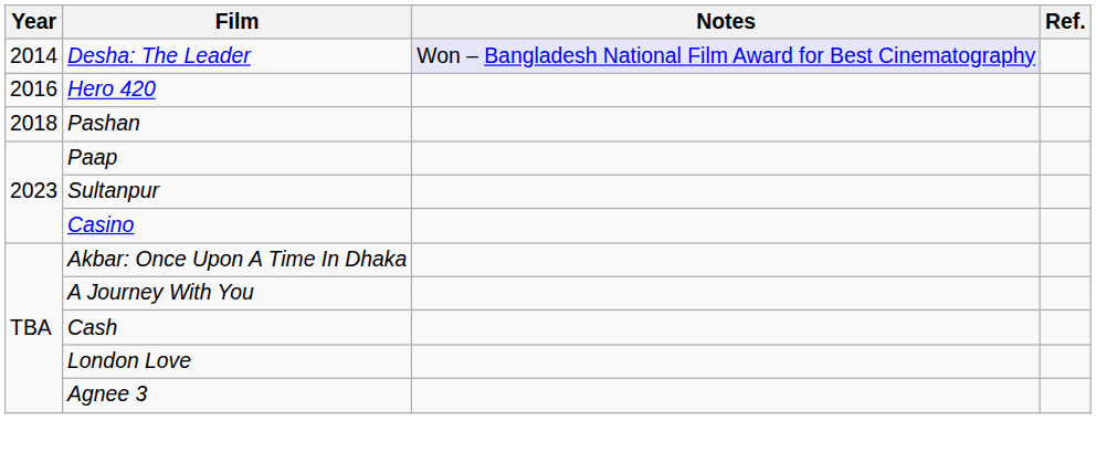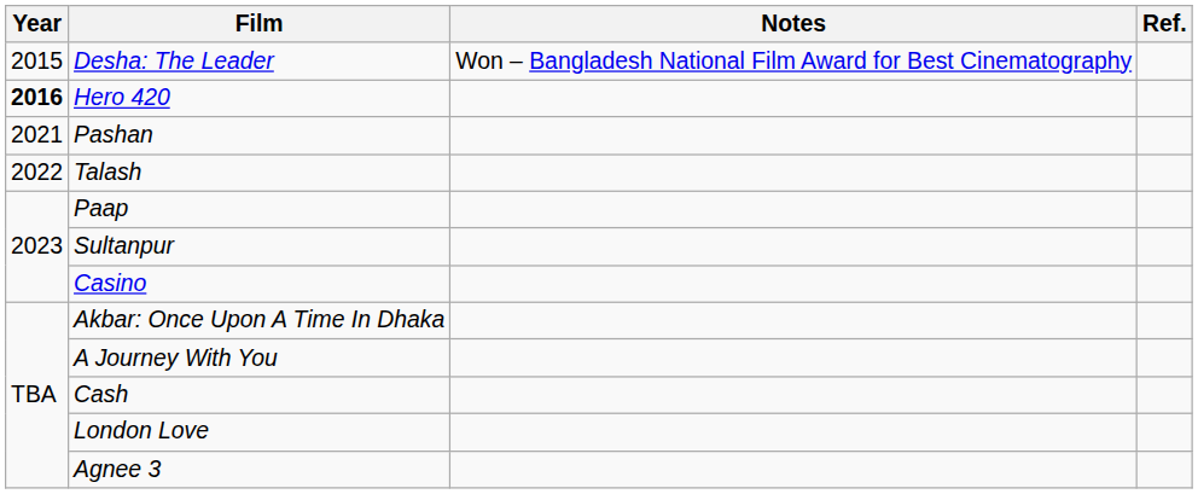Desha: The Leader | Year: 2014 -> 2015
Desha: The Leader | Notes: lavender background -> no background
Hero 420 | Year: normal -> bold
Pashan | Year: 2018 -> 2021
+ row: 2022 | Talash
